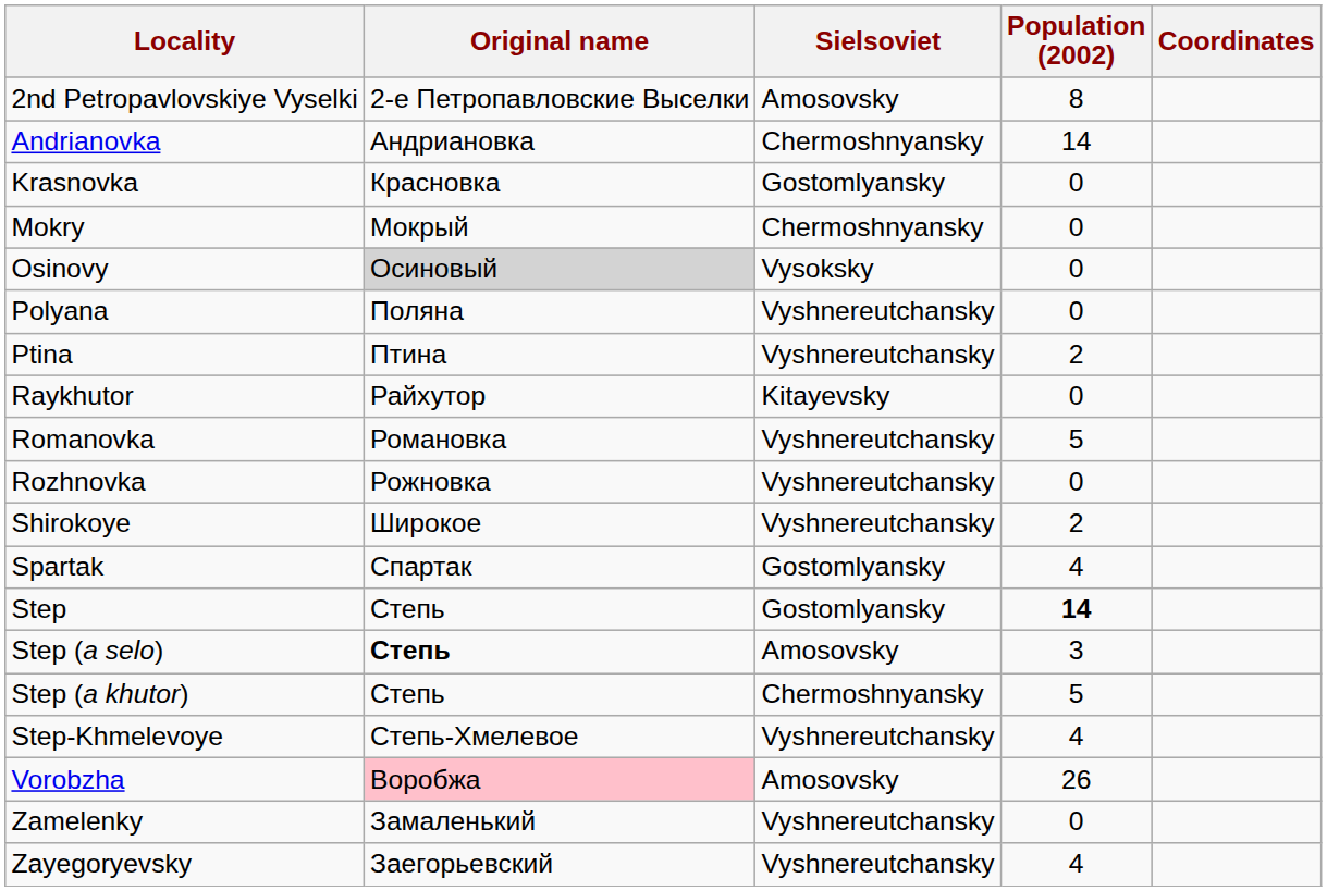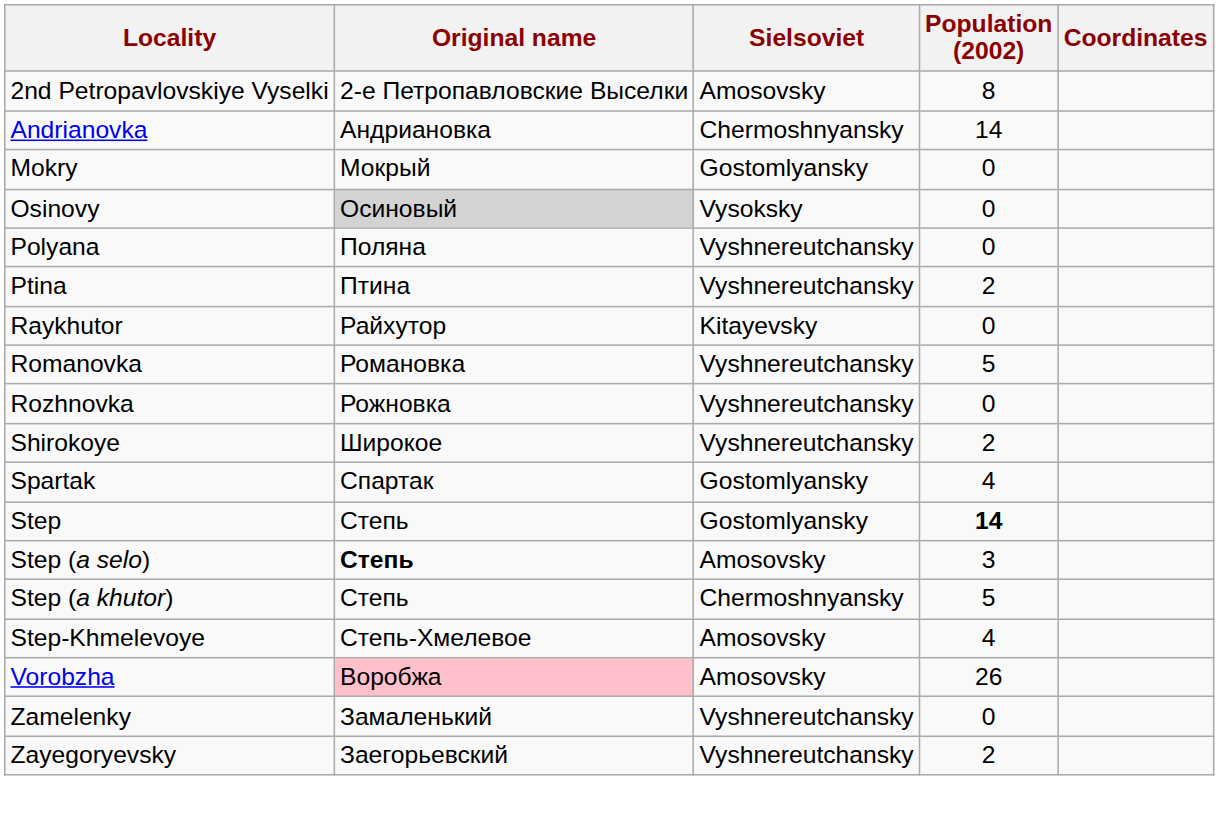- row: Krasnovka | Красновка | Gostomlyansky | 0
Mokry | Sielsoviet: Chermoshnyansky -> Gostomlyansky
Step-Khmelevoye | Sielsoviet: Vyshnereutchansky -> Amosovsky
Zayegoryevsky | Population (2002): 4 -> 2
